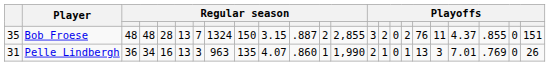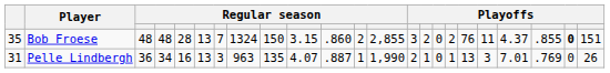Bob Froese | column 11: .887 -> .860
Bob Froese | column 22: normal -> bold
Pelle Lindbergh | column 11: .860 -> .887
